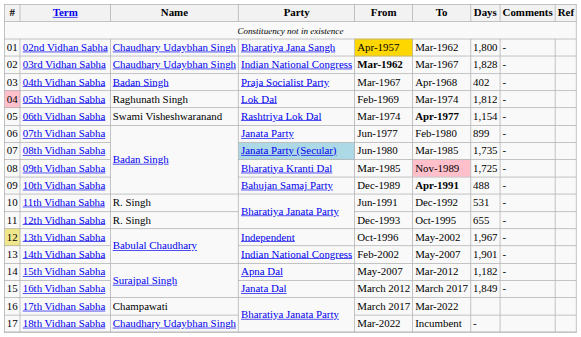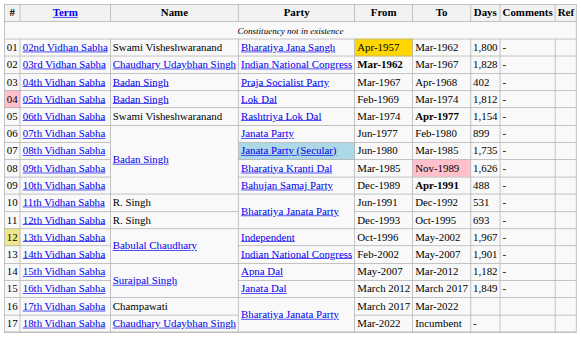02nd Vidhan Sabha | Name: Chaudhary Udaybhan Singh -> Swami Visheshwaranand
05th Vidhan Sabha | Name: Raghunath Singh -> Badan Singh
09th Vidhan Sabha | Days: 1,725 -> 1,626
12th Vidhan Sabha | Days: 655 -> 693
